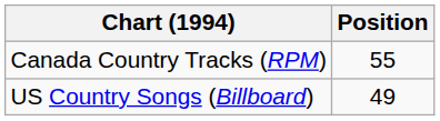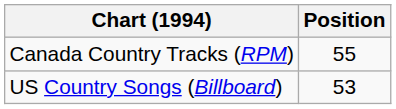US Country Songs (Billboard) | Position: 49 -> 53
